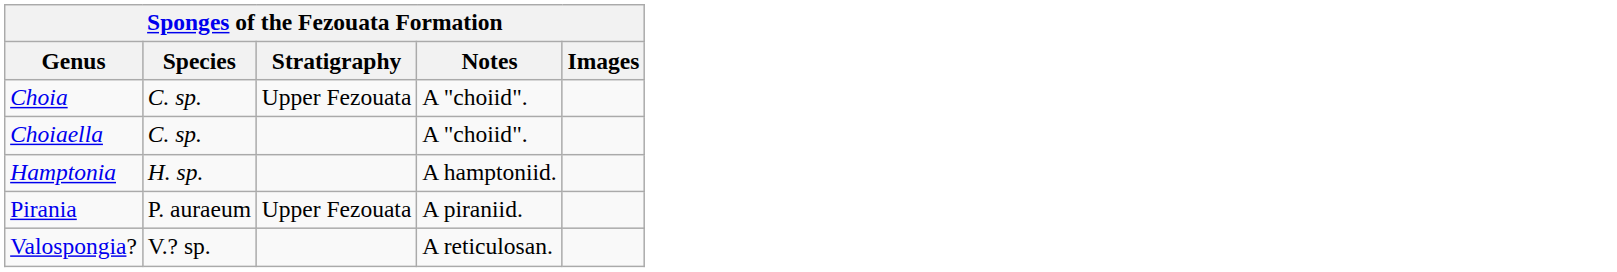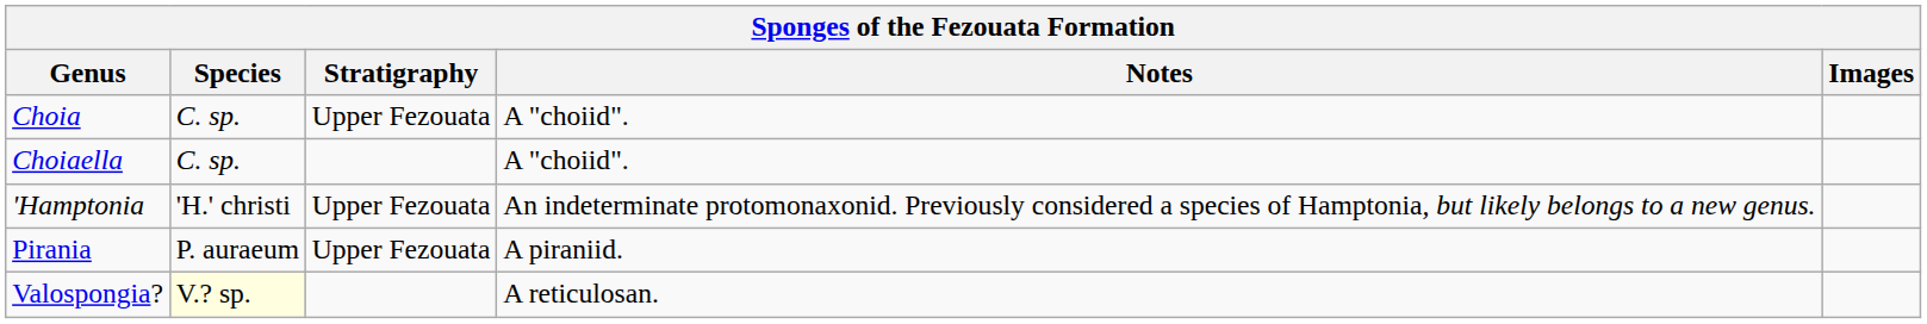- row: Hamptonia | H. sp. | A hamptoniid.
+ row: 'Hamptonia | 'H.' christi | Upper Fezouata | An indeterminate protomonaxonid. Previously considered a species of Hamptonia, but likely belongs to a new genus.
Valospongia? | Species: no background -> lightyellow background
